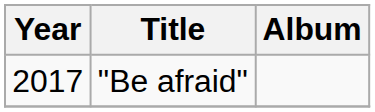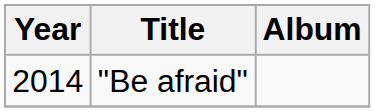"Be afraid" | Year: 2017 -> 2014
